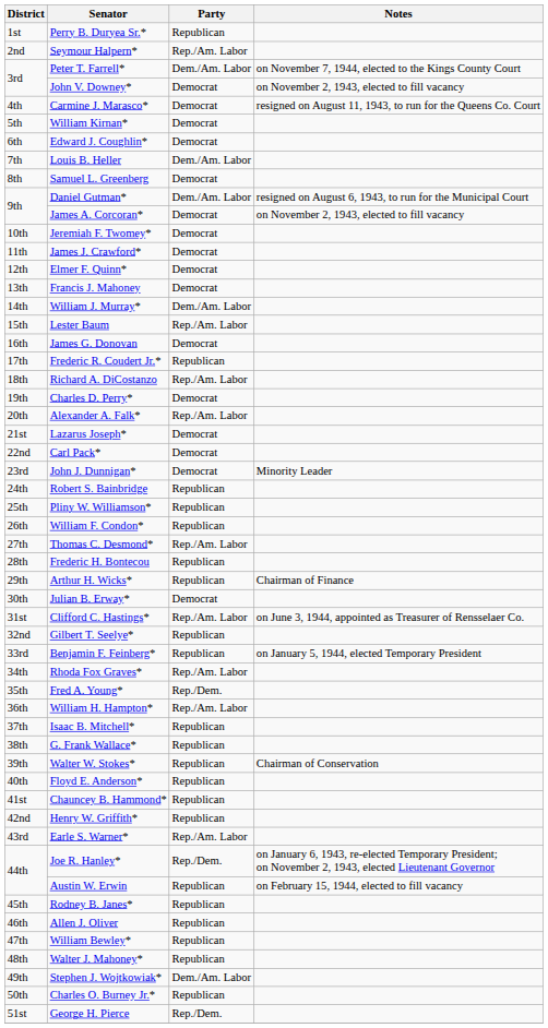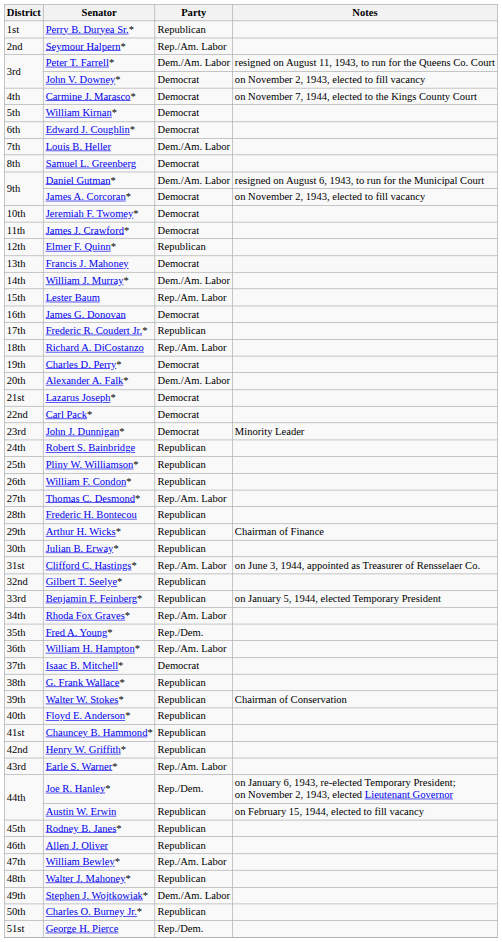Peter T. Farrell* | Notes: on November 7, 1944, elected to the Kings County Court -> resigned on August 11, 1943, to run for the Queens Co. Court
Carmine J. Marasco* | Notes: resigned on August 11, 1943, to run for the Queens Co. Court -> on November 7, 1944, elected to the Kings County Court
Elmer F. Quinn* | Party: Democrat -> Republican
Alexander A. Falk* | Party: Rep./Am. Labor -> Dem./Am. Labor
Julian B. Erway* | Party: Democrat -> Republican
Isaac B. Mitchell* | Party: Republican -> Democrat
William Bewley* | Party: Republican -> Rep./Am. Labor
